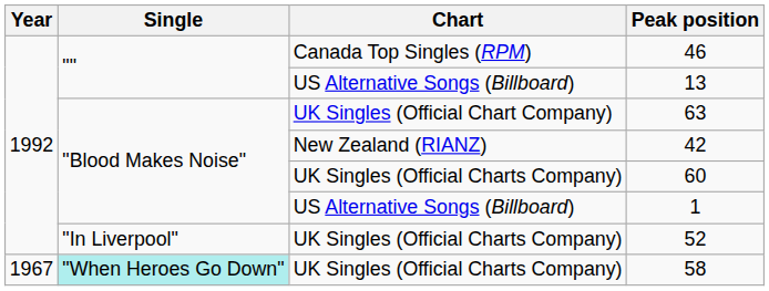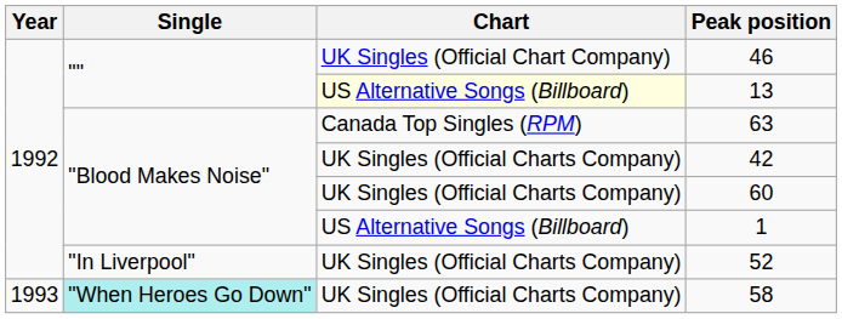46 | Chart: Canada Top Singles (RPM) -> UK Singles (Official Chart Company)
13 | Chart: no background -> lightyellow background
63 | Chart: UK Singles (Official Chart Company) -> Canada Top Singles (RPM)
42 | Chart: New Zealand (RIANZ) -> UK Singles (Official Charts Company)
58 | Year: 1967 -> 1993
